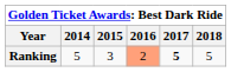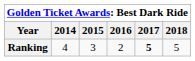Ranking | 2014: 5 -> 4
Ranking | 2016: lightsalmon background -> no background
